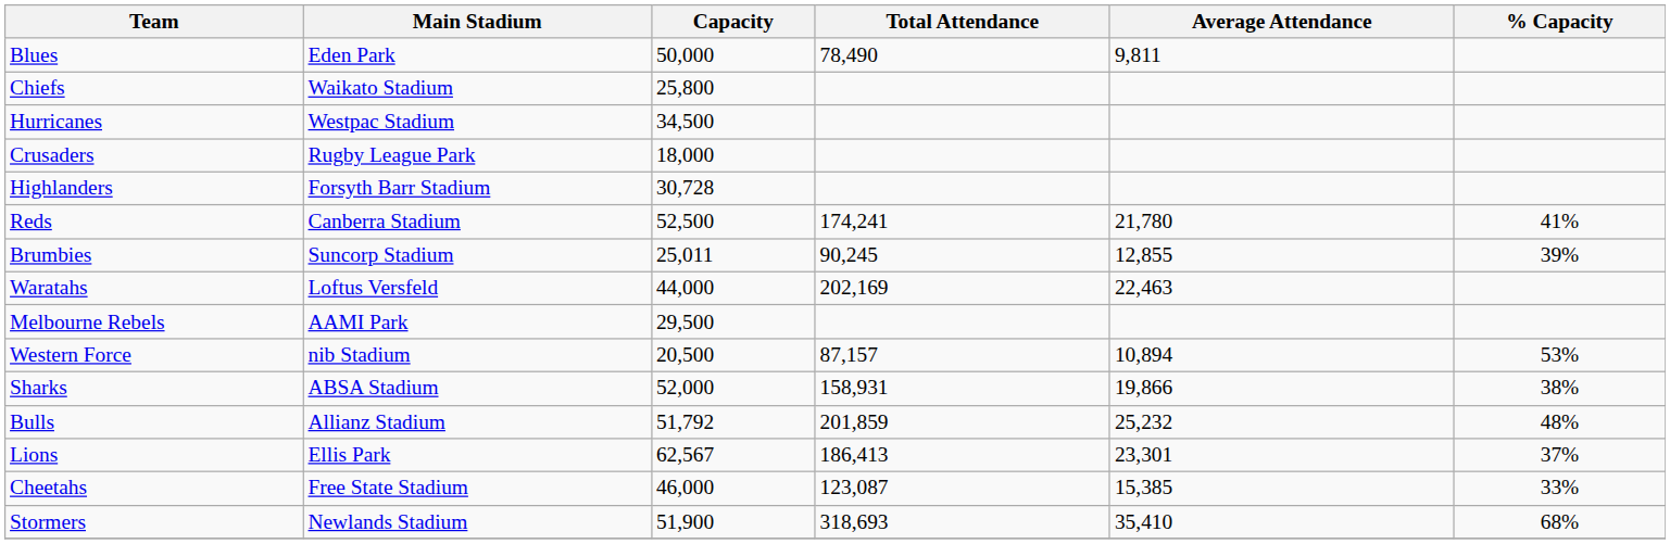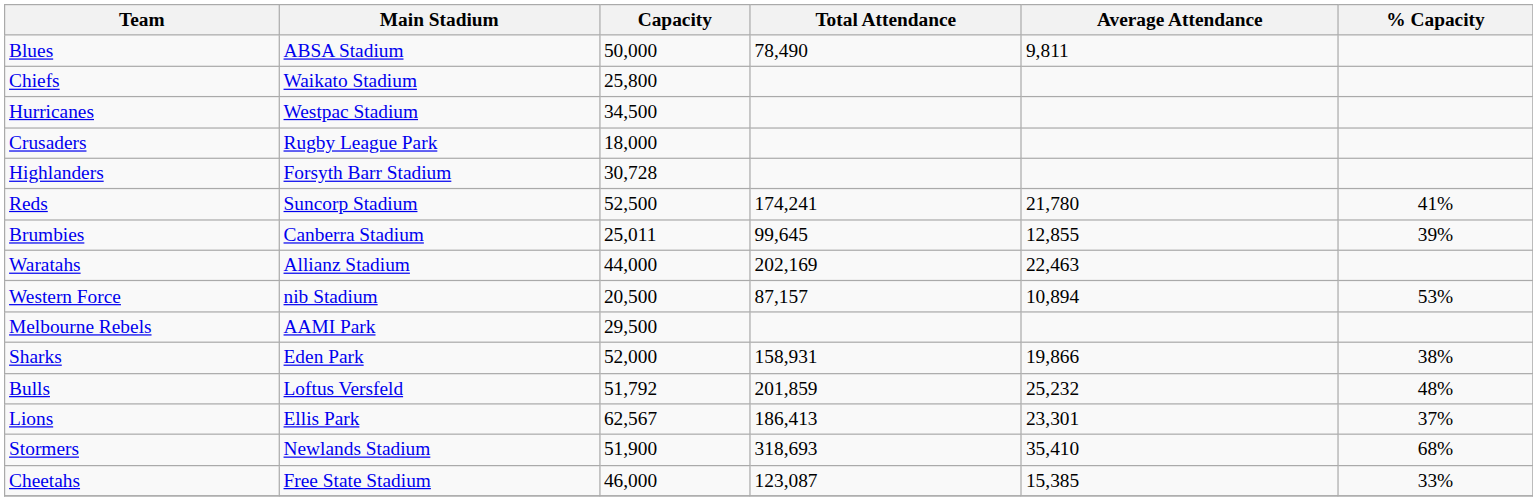Blues | Main Stadium: Eden Park -> ABSA Stadium
Reds | Main Stadium: Canberra Stadium -> Suncorp Stadium
Brumbies | Main Stadium: Suncorp Stadium -> Canberra Stadium
Brumbies | Total Attendance: 90,245 -> 99,645
Waratahs | Main Stadium: Loftus Versfeld -> Allianz Stadium
rows swapped: Melbourne Rebels <-> Western Force
Sharks | Main Stadium: ABSA Stadium -> Eden Park
Bulls | Main Stadium: Allianz Stadium -> Loftus Versfeld
rows swapped: Cheetahs <-> Stormers
